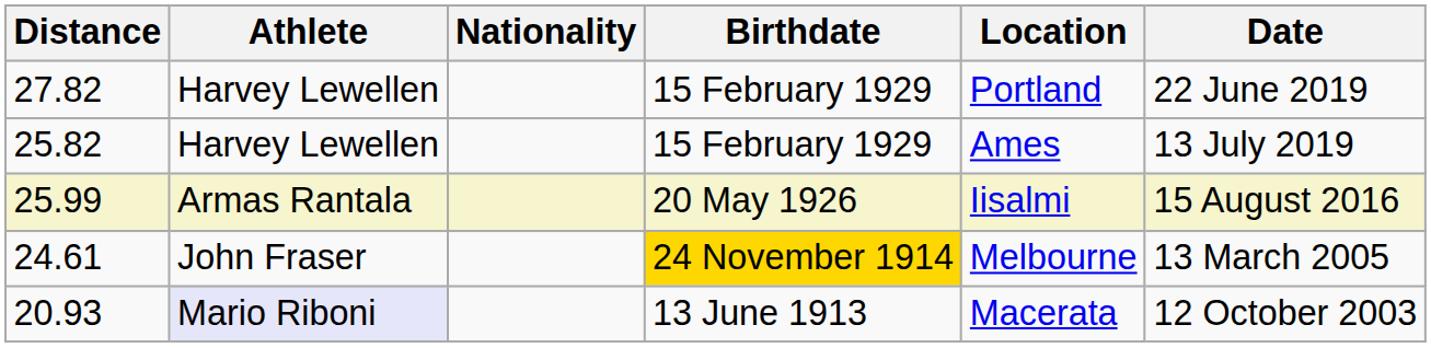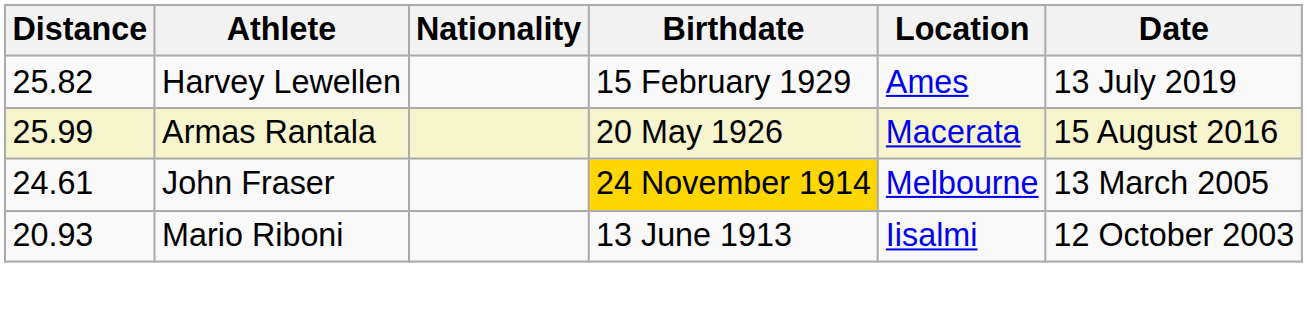- row: 27.82 | Harvey Lewellen | 15 February 1929 | Portland | 22 June 2019
25.99 | Location: Iisalmi -> Macerata
20.93 | Athlete: lavender background -> no background
20.93 | Location: Macerata -> Iisalmi
